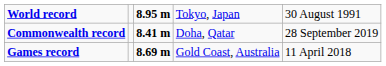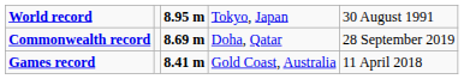Commonwealth record | column 3: 8.41 m -> 8.69 m
Games record | column 3: 8.69 m -> 8.41 m
